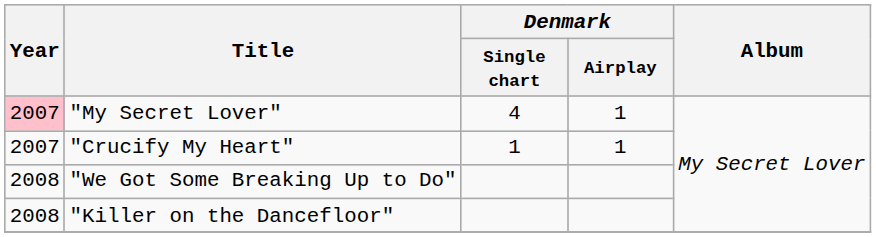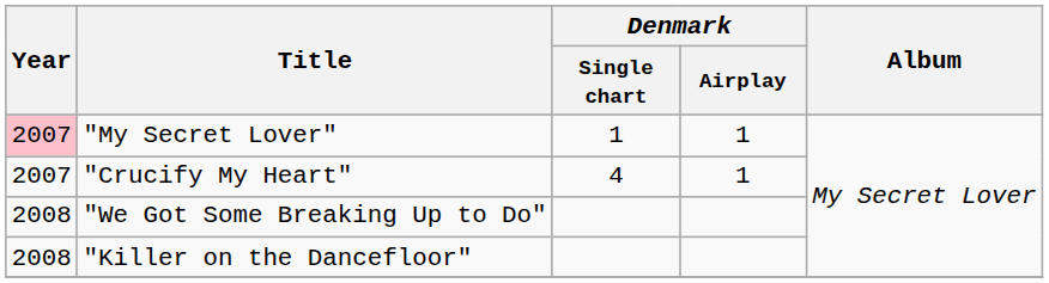"My Secret Lover" | Denmark / Single chart: 4 -> 1
"Crucify My Heart" | Denmark / Single chart: 1 -> 4
